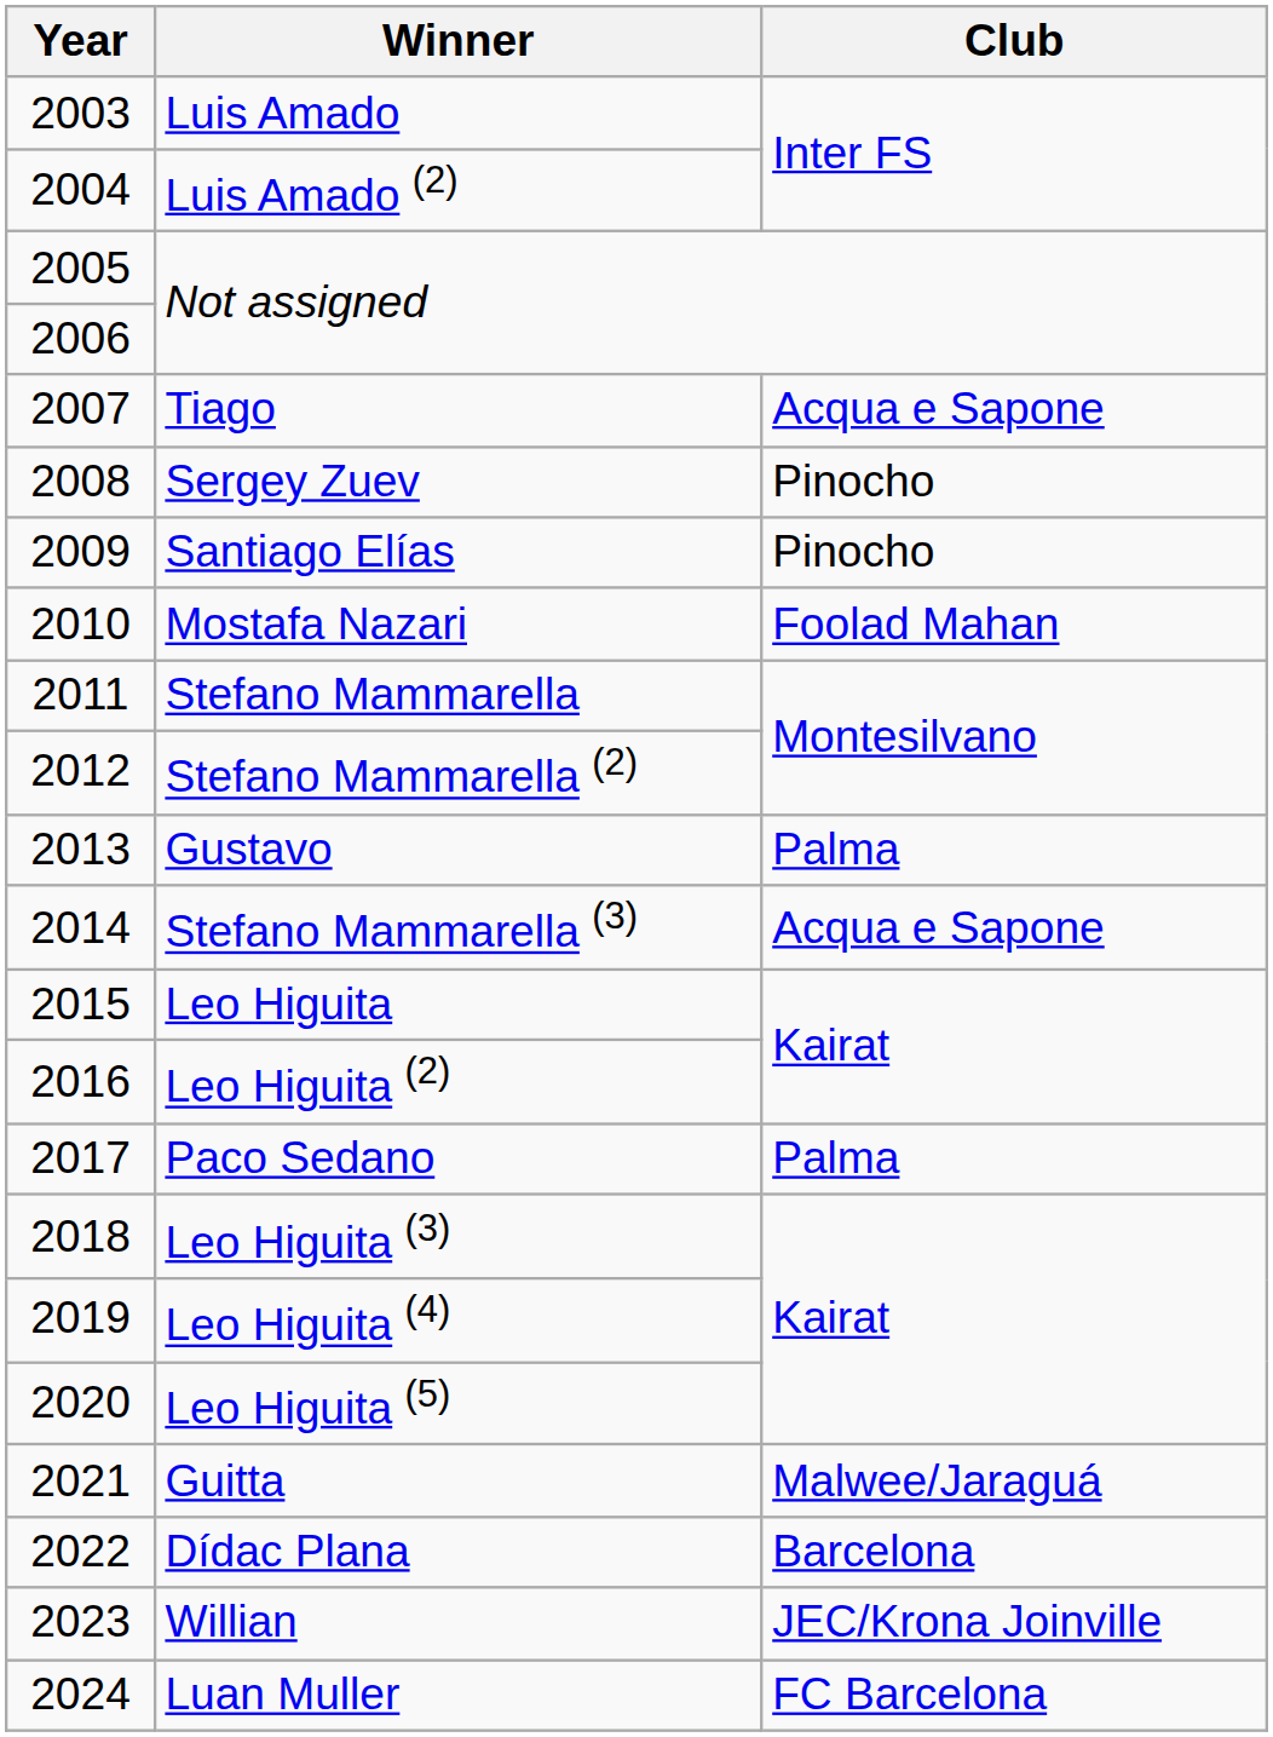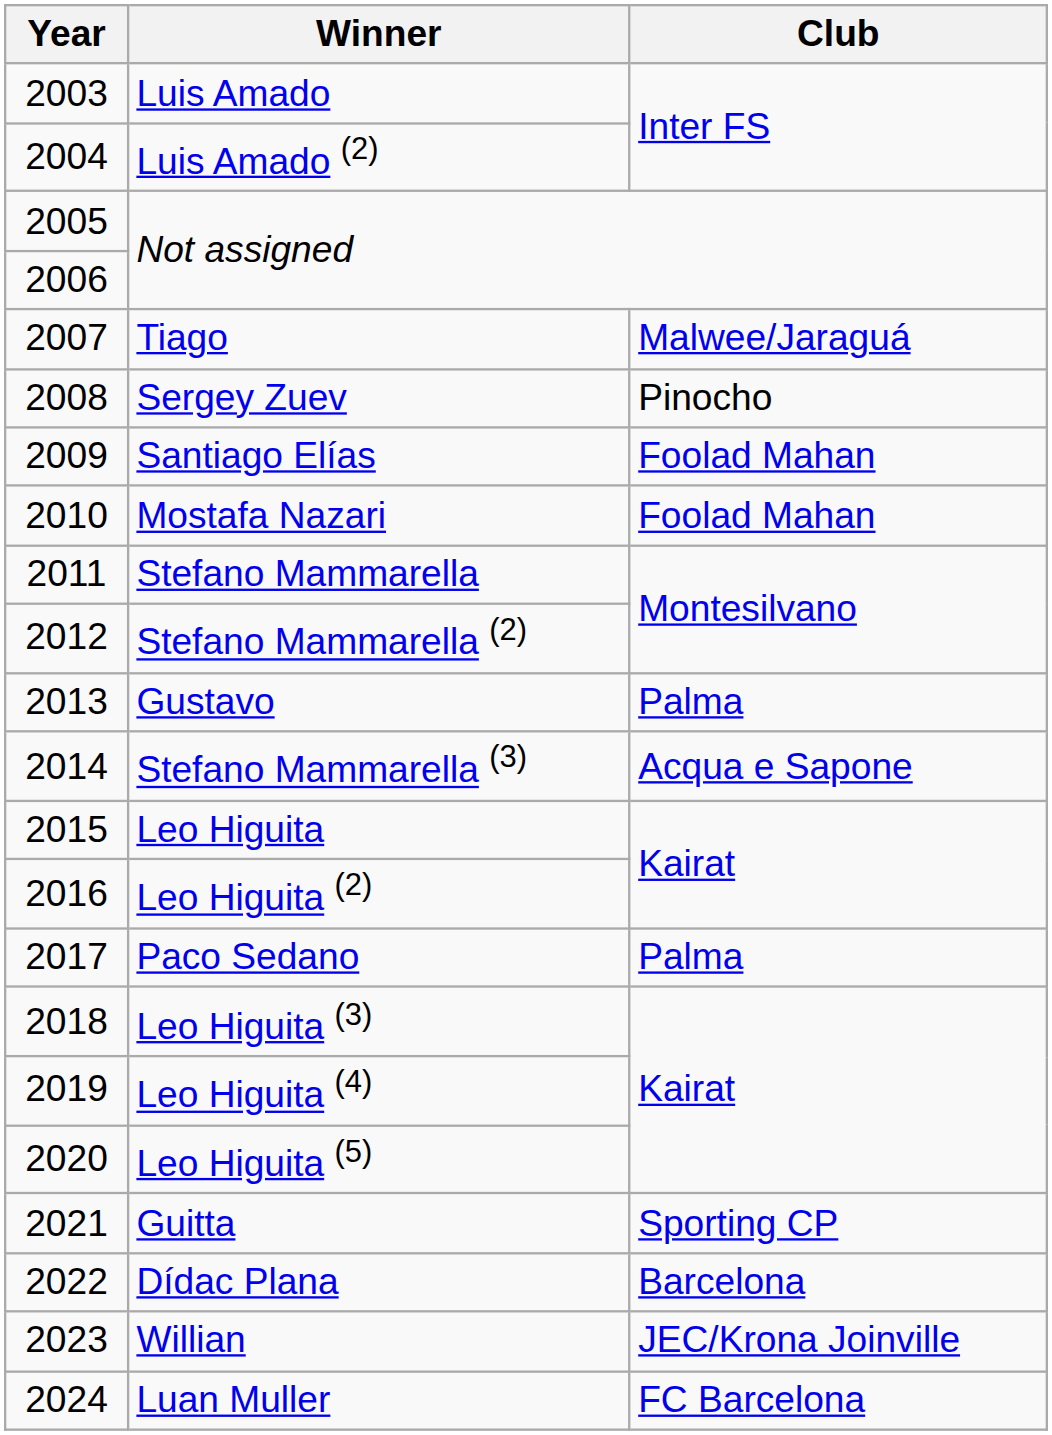Tiago | Club: Acqua e Sapone -> Malwee/Jaraguá
Santiago Elías | Club: Pinocho -> Foolad Mahan
Guitta | Club: Malwee/Jaraguá -> Sporting CP
